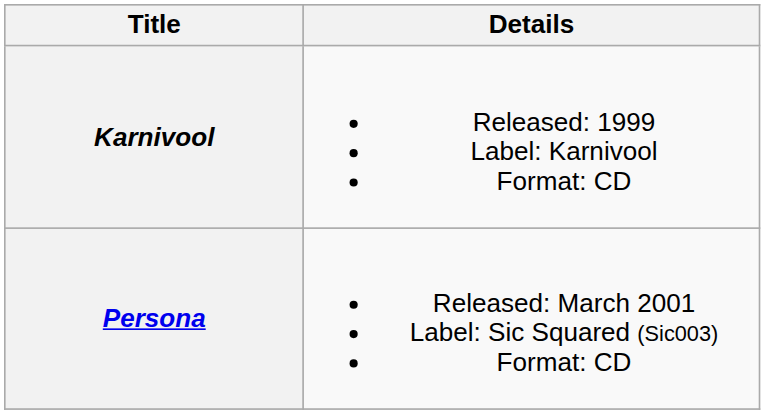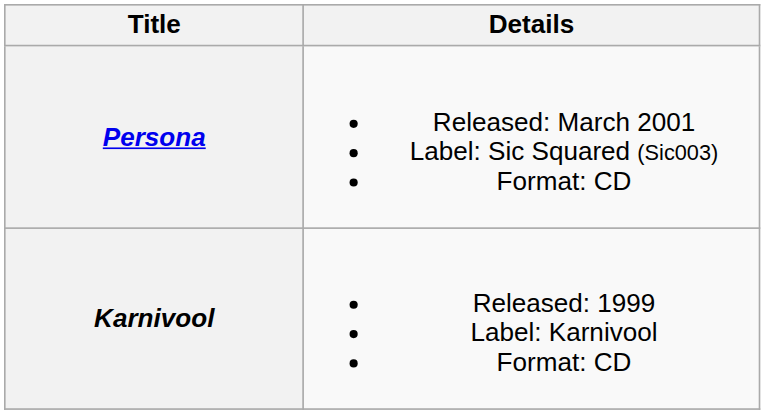rows swapped: Karnivool <-> Persona
